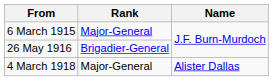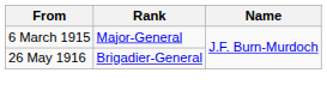- row: 4 March 1918 | Major-General | Alister Dallas
